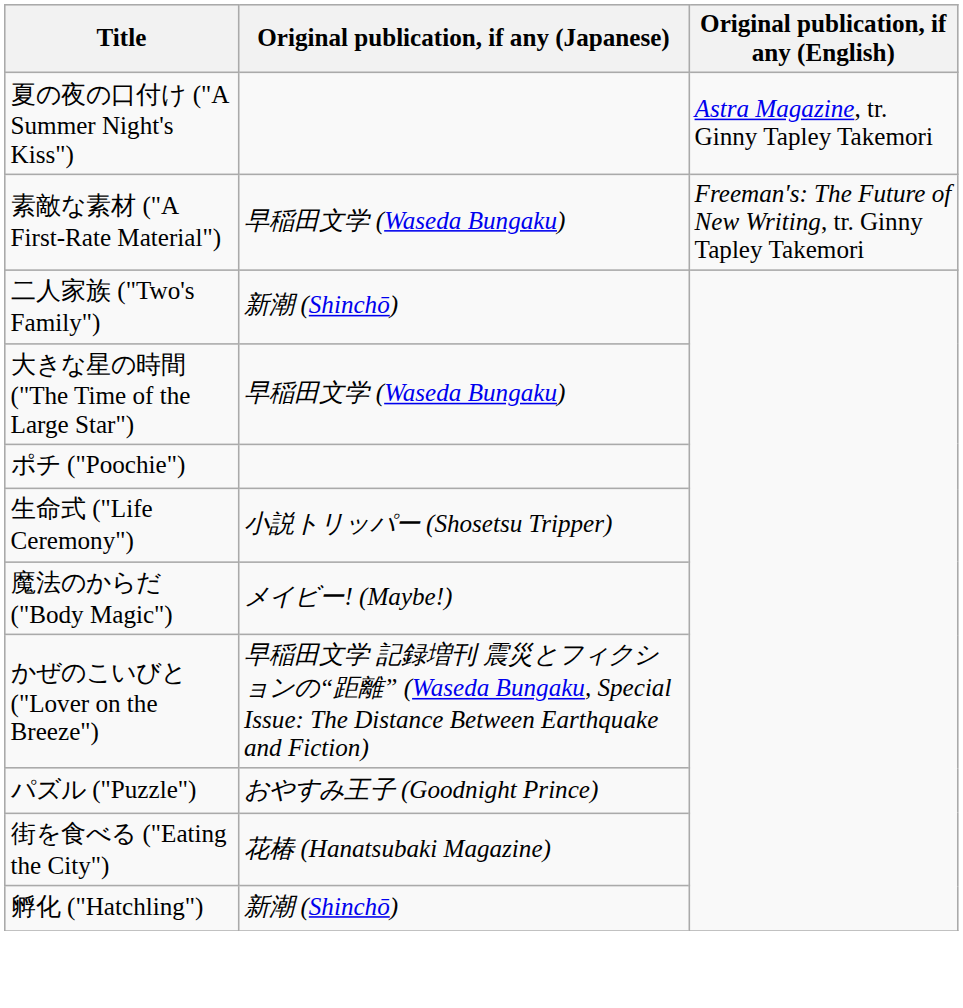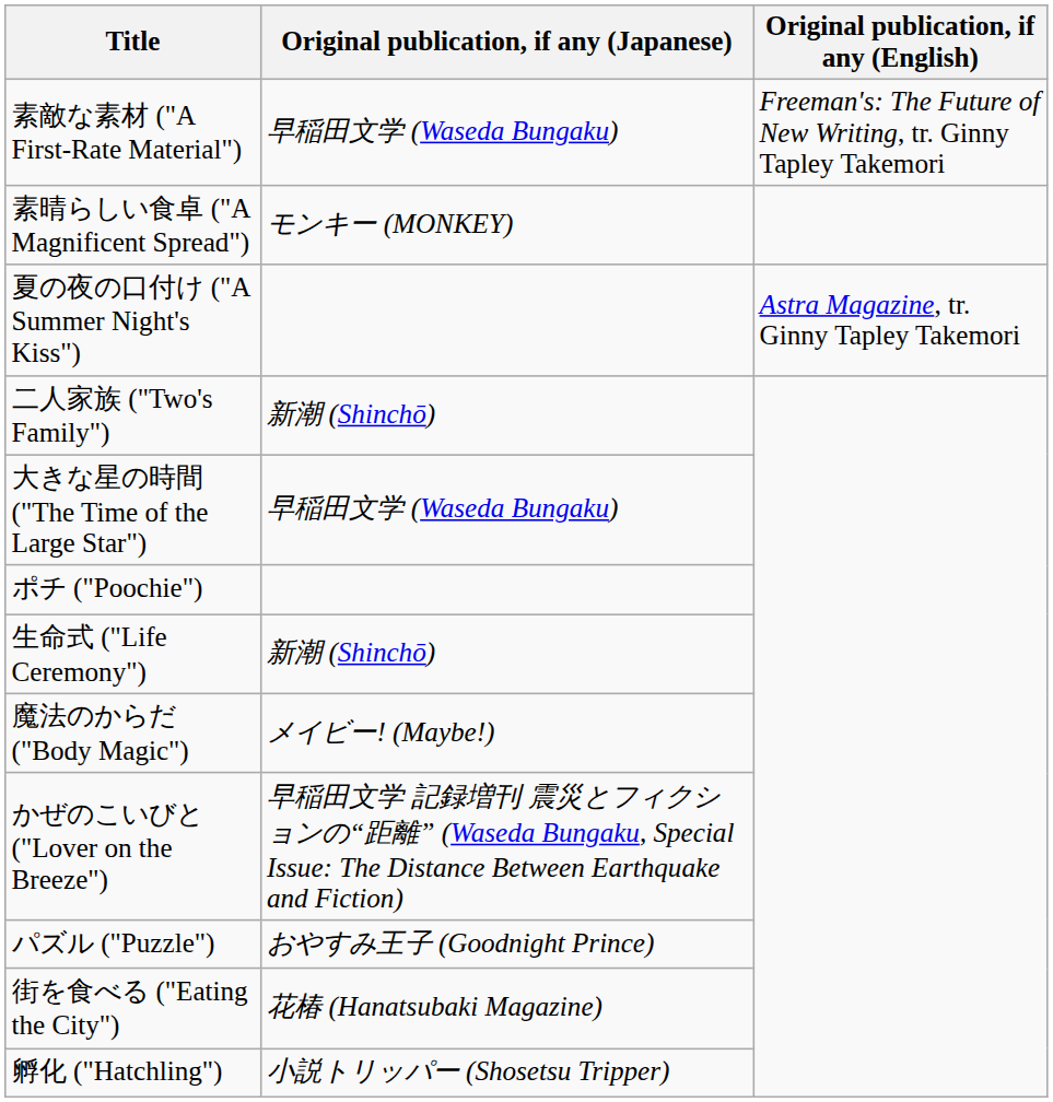rows swapped: 素敵な素材 ("A First-Rate Material") <-> 夏の夜の口付け ("A Summer Night's Kiss")
+ row: 素晴らしい食卓 ("A Magnificent Spread") | モンキー (MONKEY)
生命式 ("Life Ceremony") | Original publication, if any (Japanese): 小説トリッパー (Shosetsu Tripper) -> 新潮 (Shinchō)
孵化 ("Hatchling") | Original publication, if any (Japanese): 新潮 (Shinchō) -> 小説トリッパー (Shosetsu Tripper)
